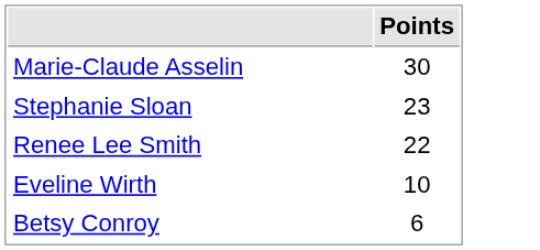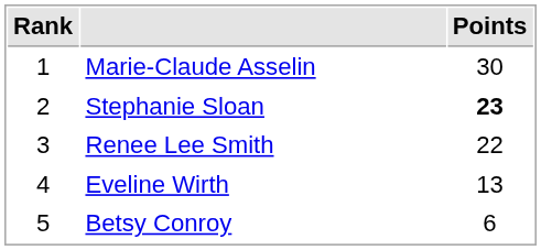+ column: Rank | 1 | 2 | 3 | 4 | 5
Stephanie Sloan | Points: normal -> bold
Eveline Wirth | Points: 10 -> 13
